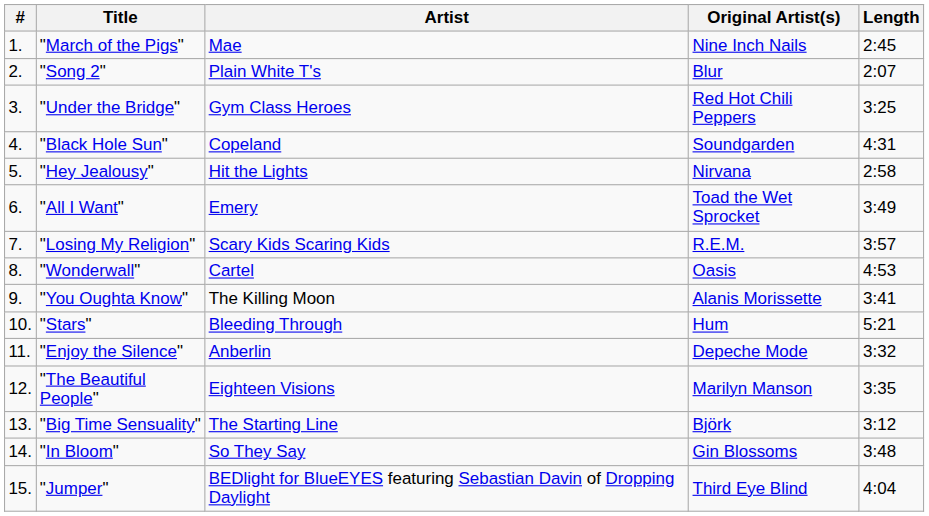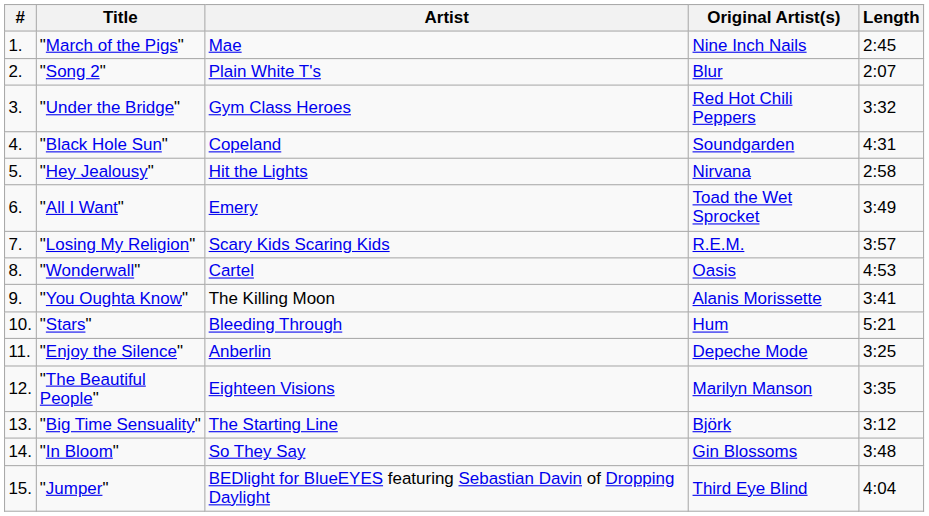"Under the Bridge" | Length: 3:25 -> 3:32
"Enjoy the Silence" | Length: 3:32 -> 3:25
